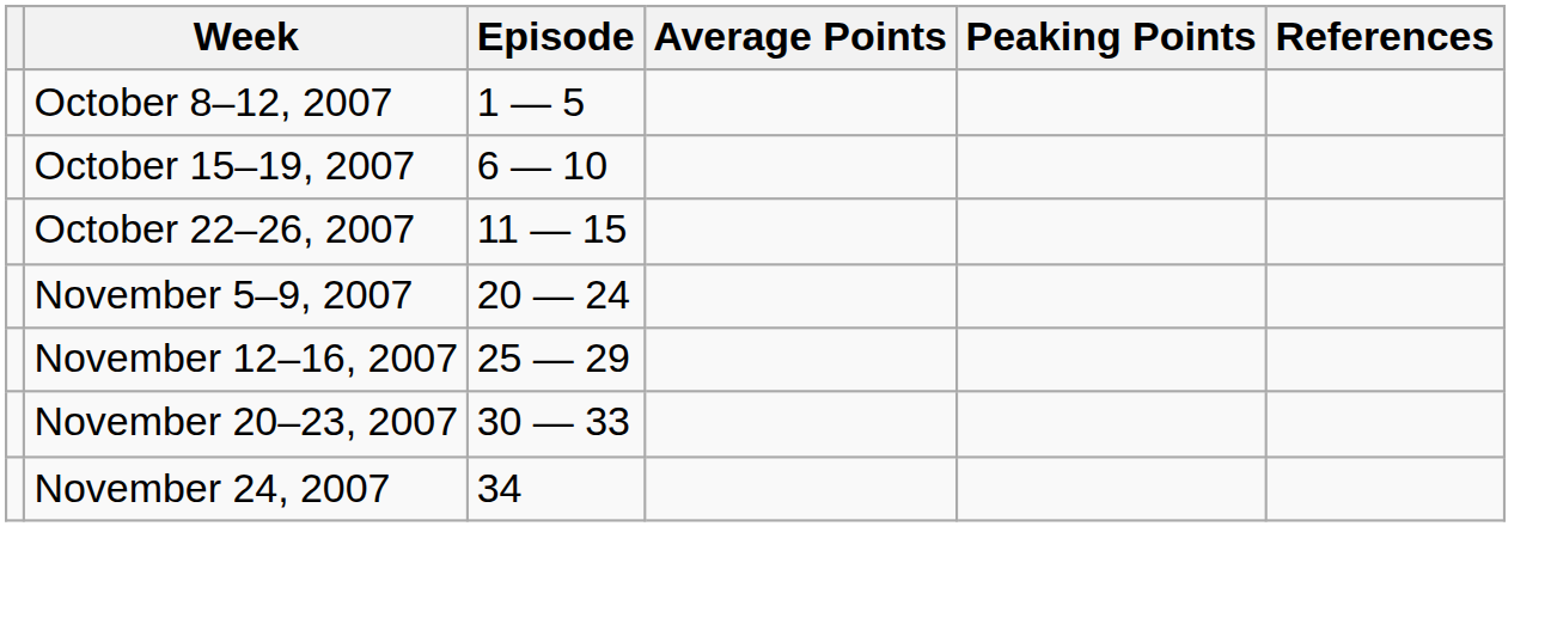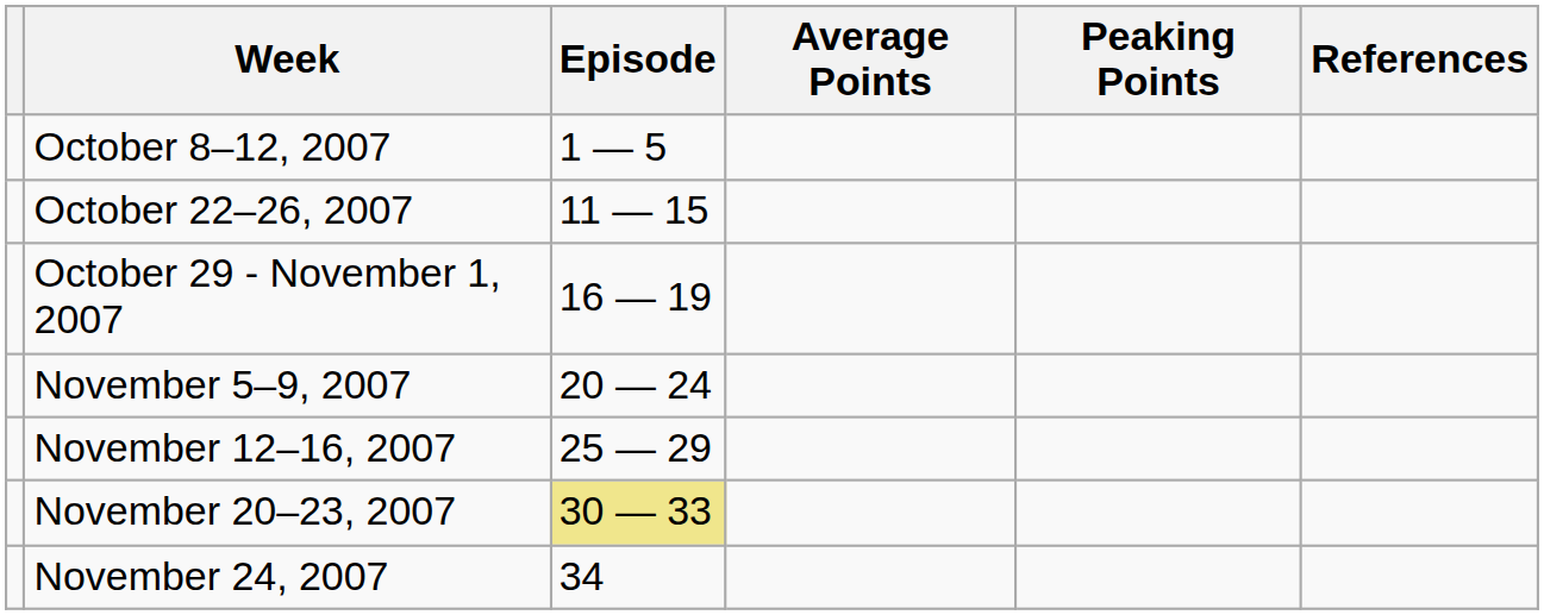- row: October 15–19, 2007 | 6 — 10
+ row: October 29 - November 1, 2007 | 16 — 19
November 20–23, 2007 | Episode: no background -> khaki background
